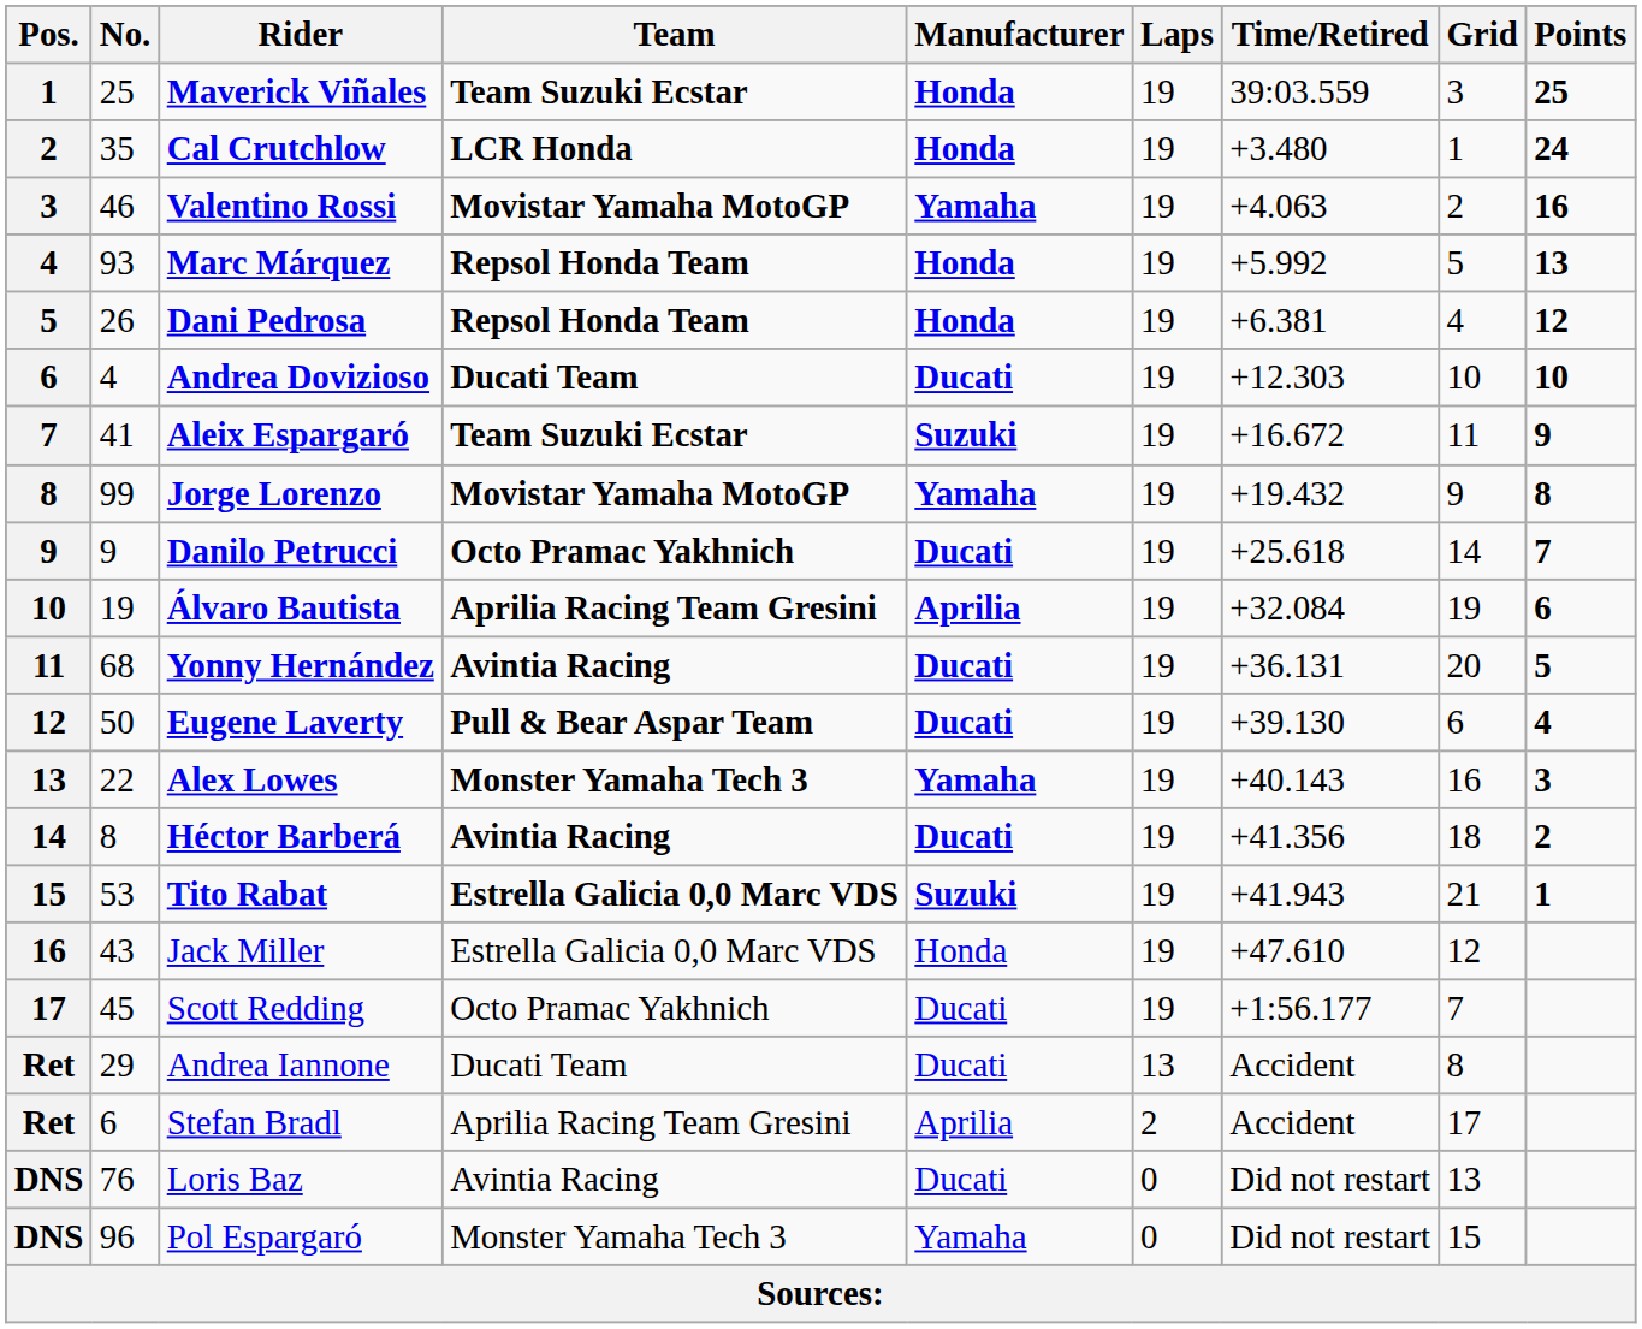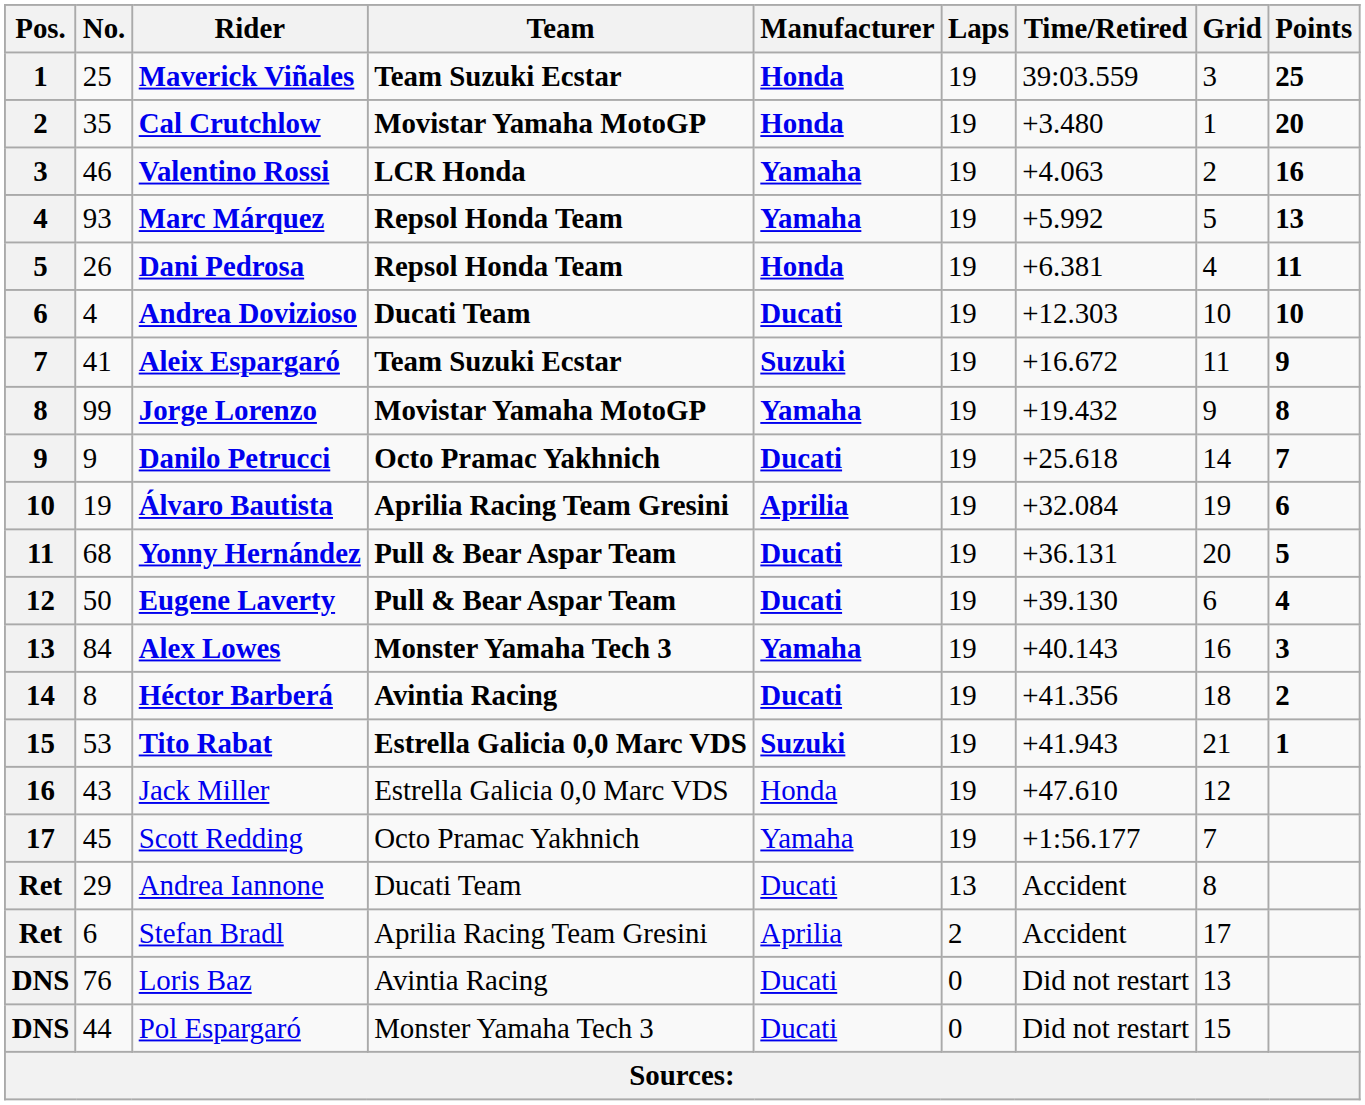Cal Crutchlow | Team: LCR Honda -> Movistar Yamaha MotoGP
Cal Crutchlow | Points: 24 -> 20
Valentino Rossi | Team: Movistar Yamaha MotoGP -> LCR Honda
Marc Márquez | Manufacturer: Honda -> Yamaha
Dani Pedrosa | Points: 12 -> 11
Yonny Hernández | Team: Avintia Racing -> Pull & Bear Aspar Team
Alex Lowes | No.: 22 -> 84
Scott Redding | Manufacturer: Ducati -> Yamaha
Pol Espargaró | No.: 96 -> 44
Pol Espargaró | Manufacturer: Yamaha -> Ducati
